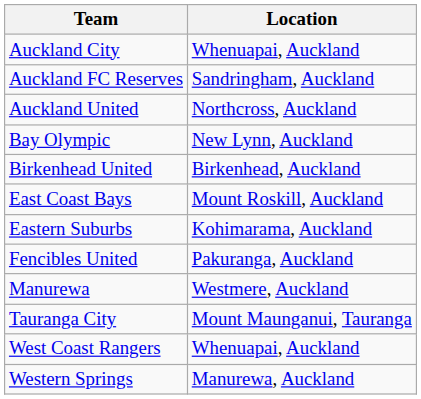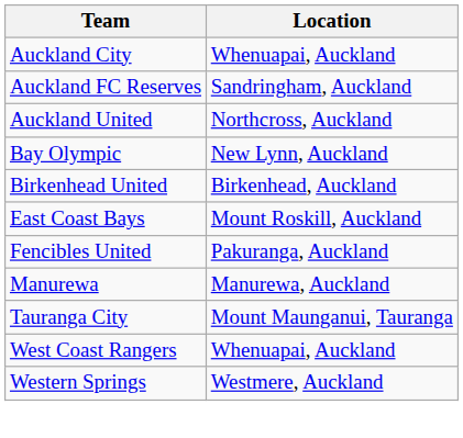- row: Eastern Suburbs | Kohimarama, Auckland
Manurewa | Location: Westmere, Auckland -> Manurewa, Auckland
Western Springs | Location: Manurewa, Auckland -> Westmere, Auckland
